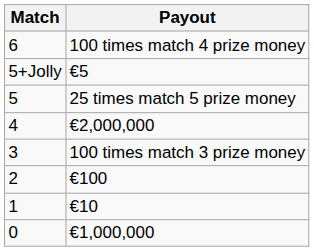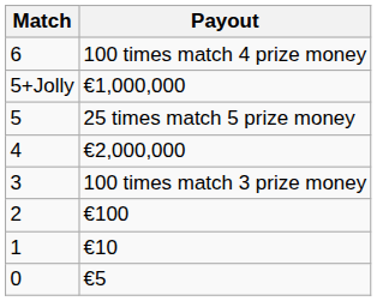5+Jolly | Payout: €5 -> €1,000,000
0 | Payout: €1,000,000 -> €5
